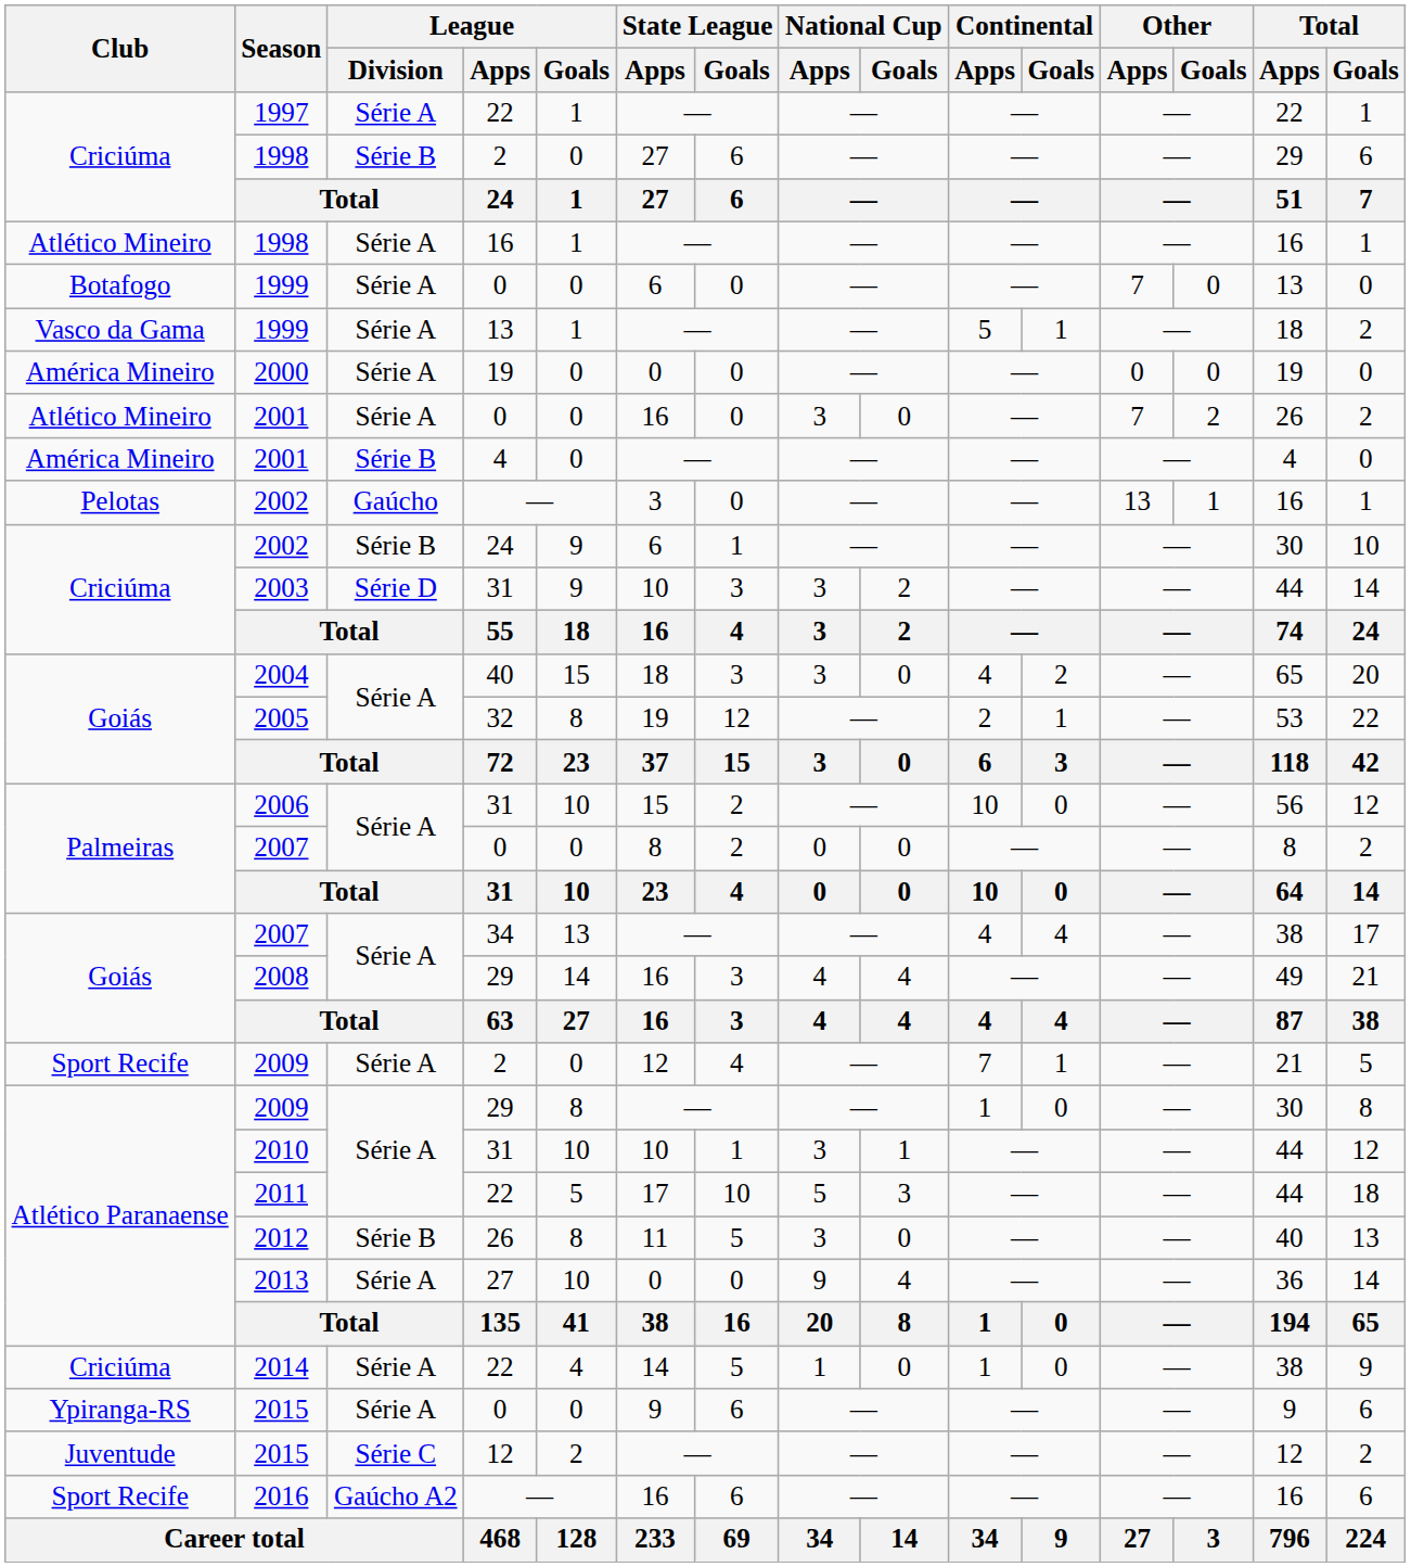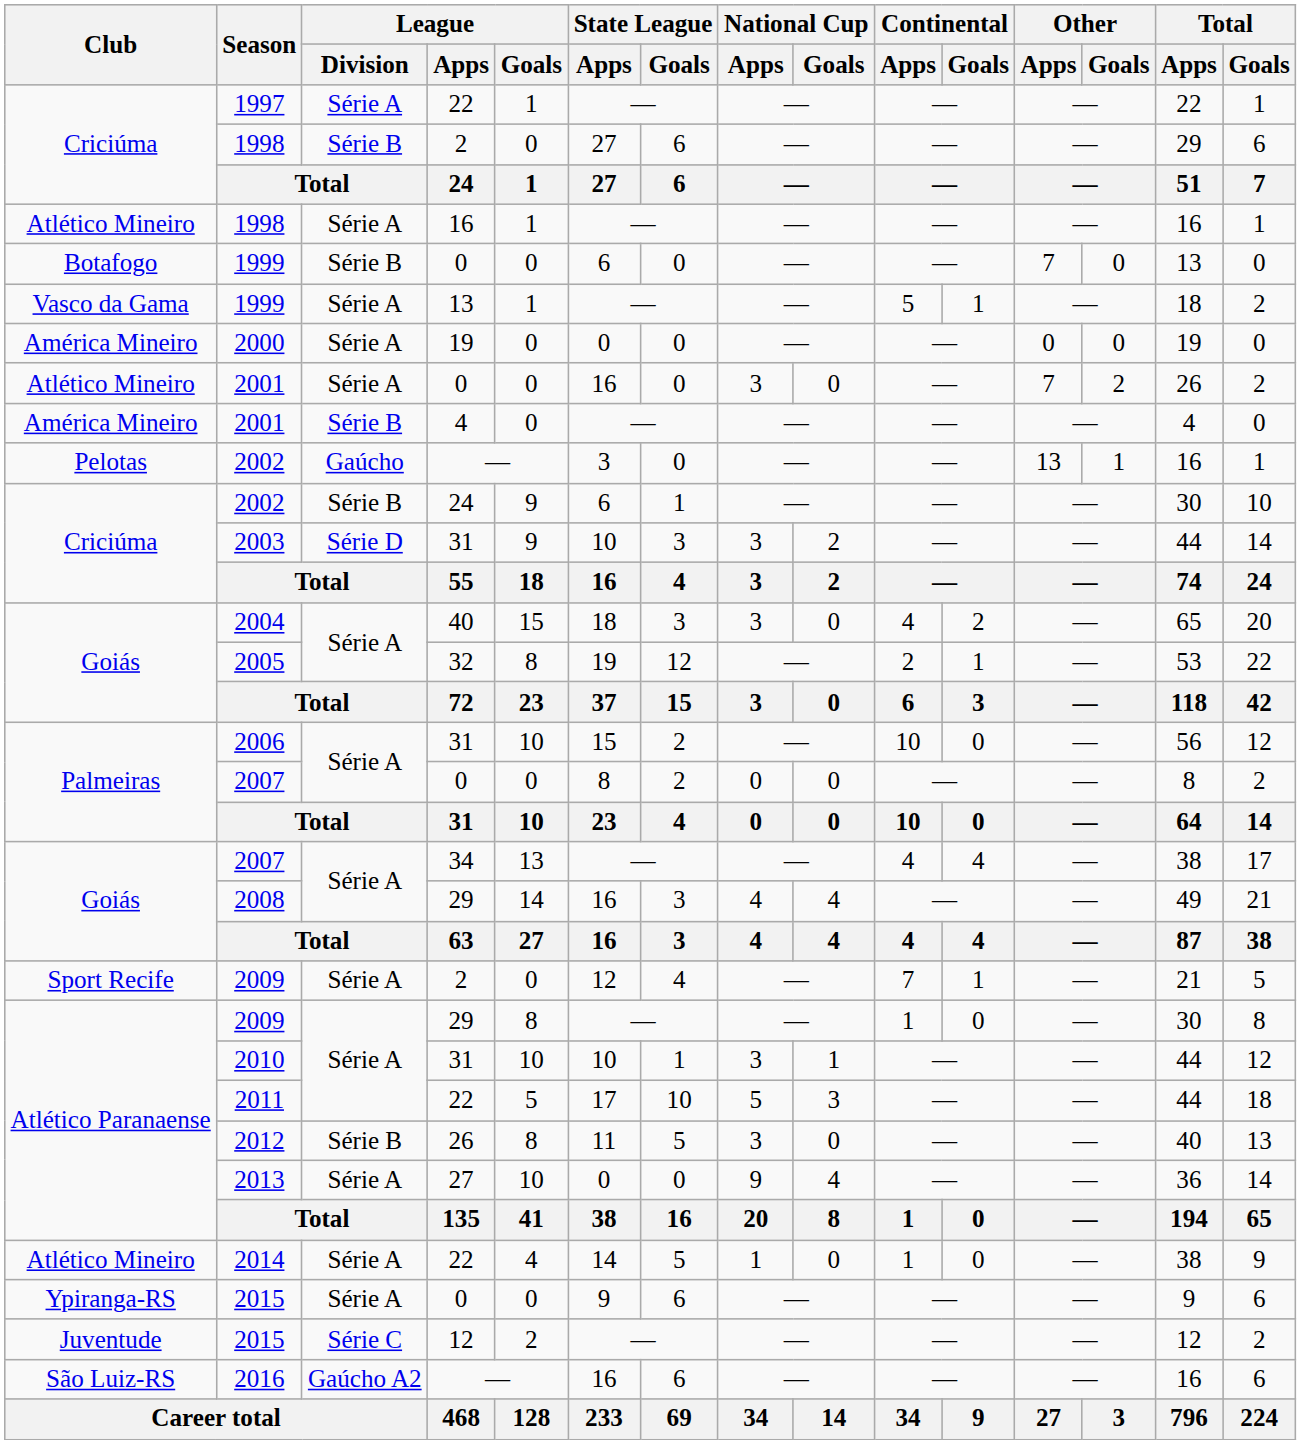1999 / 0 | League / Division: Série A -> Série B
2014 | Club: Criciúma -> Atlético Mineiro
2016 | Club: Sport Recife -> São Luiz-RS
